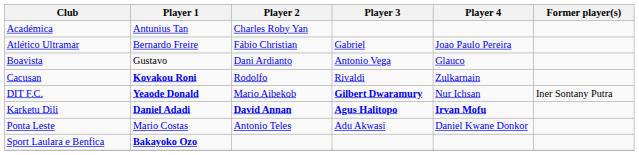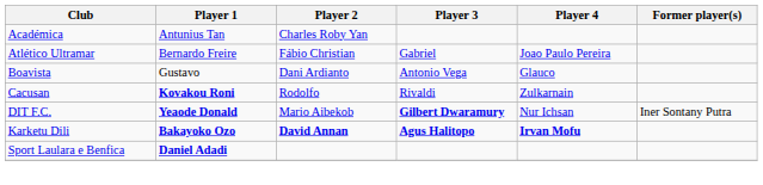Karketu Dili | Player 1: Daniel Adadi -> Bakayoko Ozo
- row: Ponta Leste | Mario Costas | Antonio Teles | Adu Akwasi | Daniel Kwane Donkor
Sport Laulara e Benfica | Player 1: Bakayoko Ozo -> Daniel Adadi
